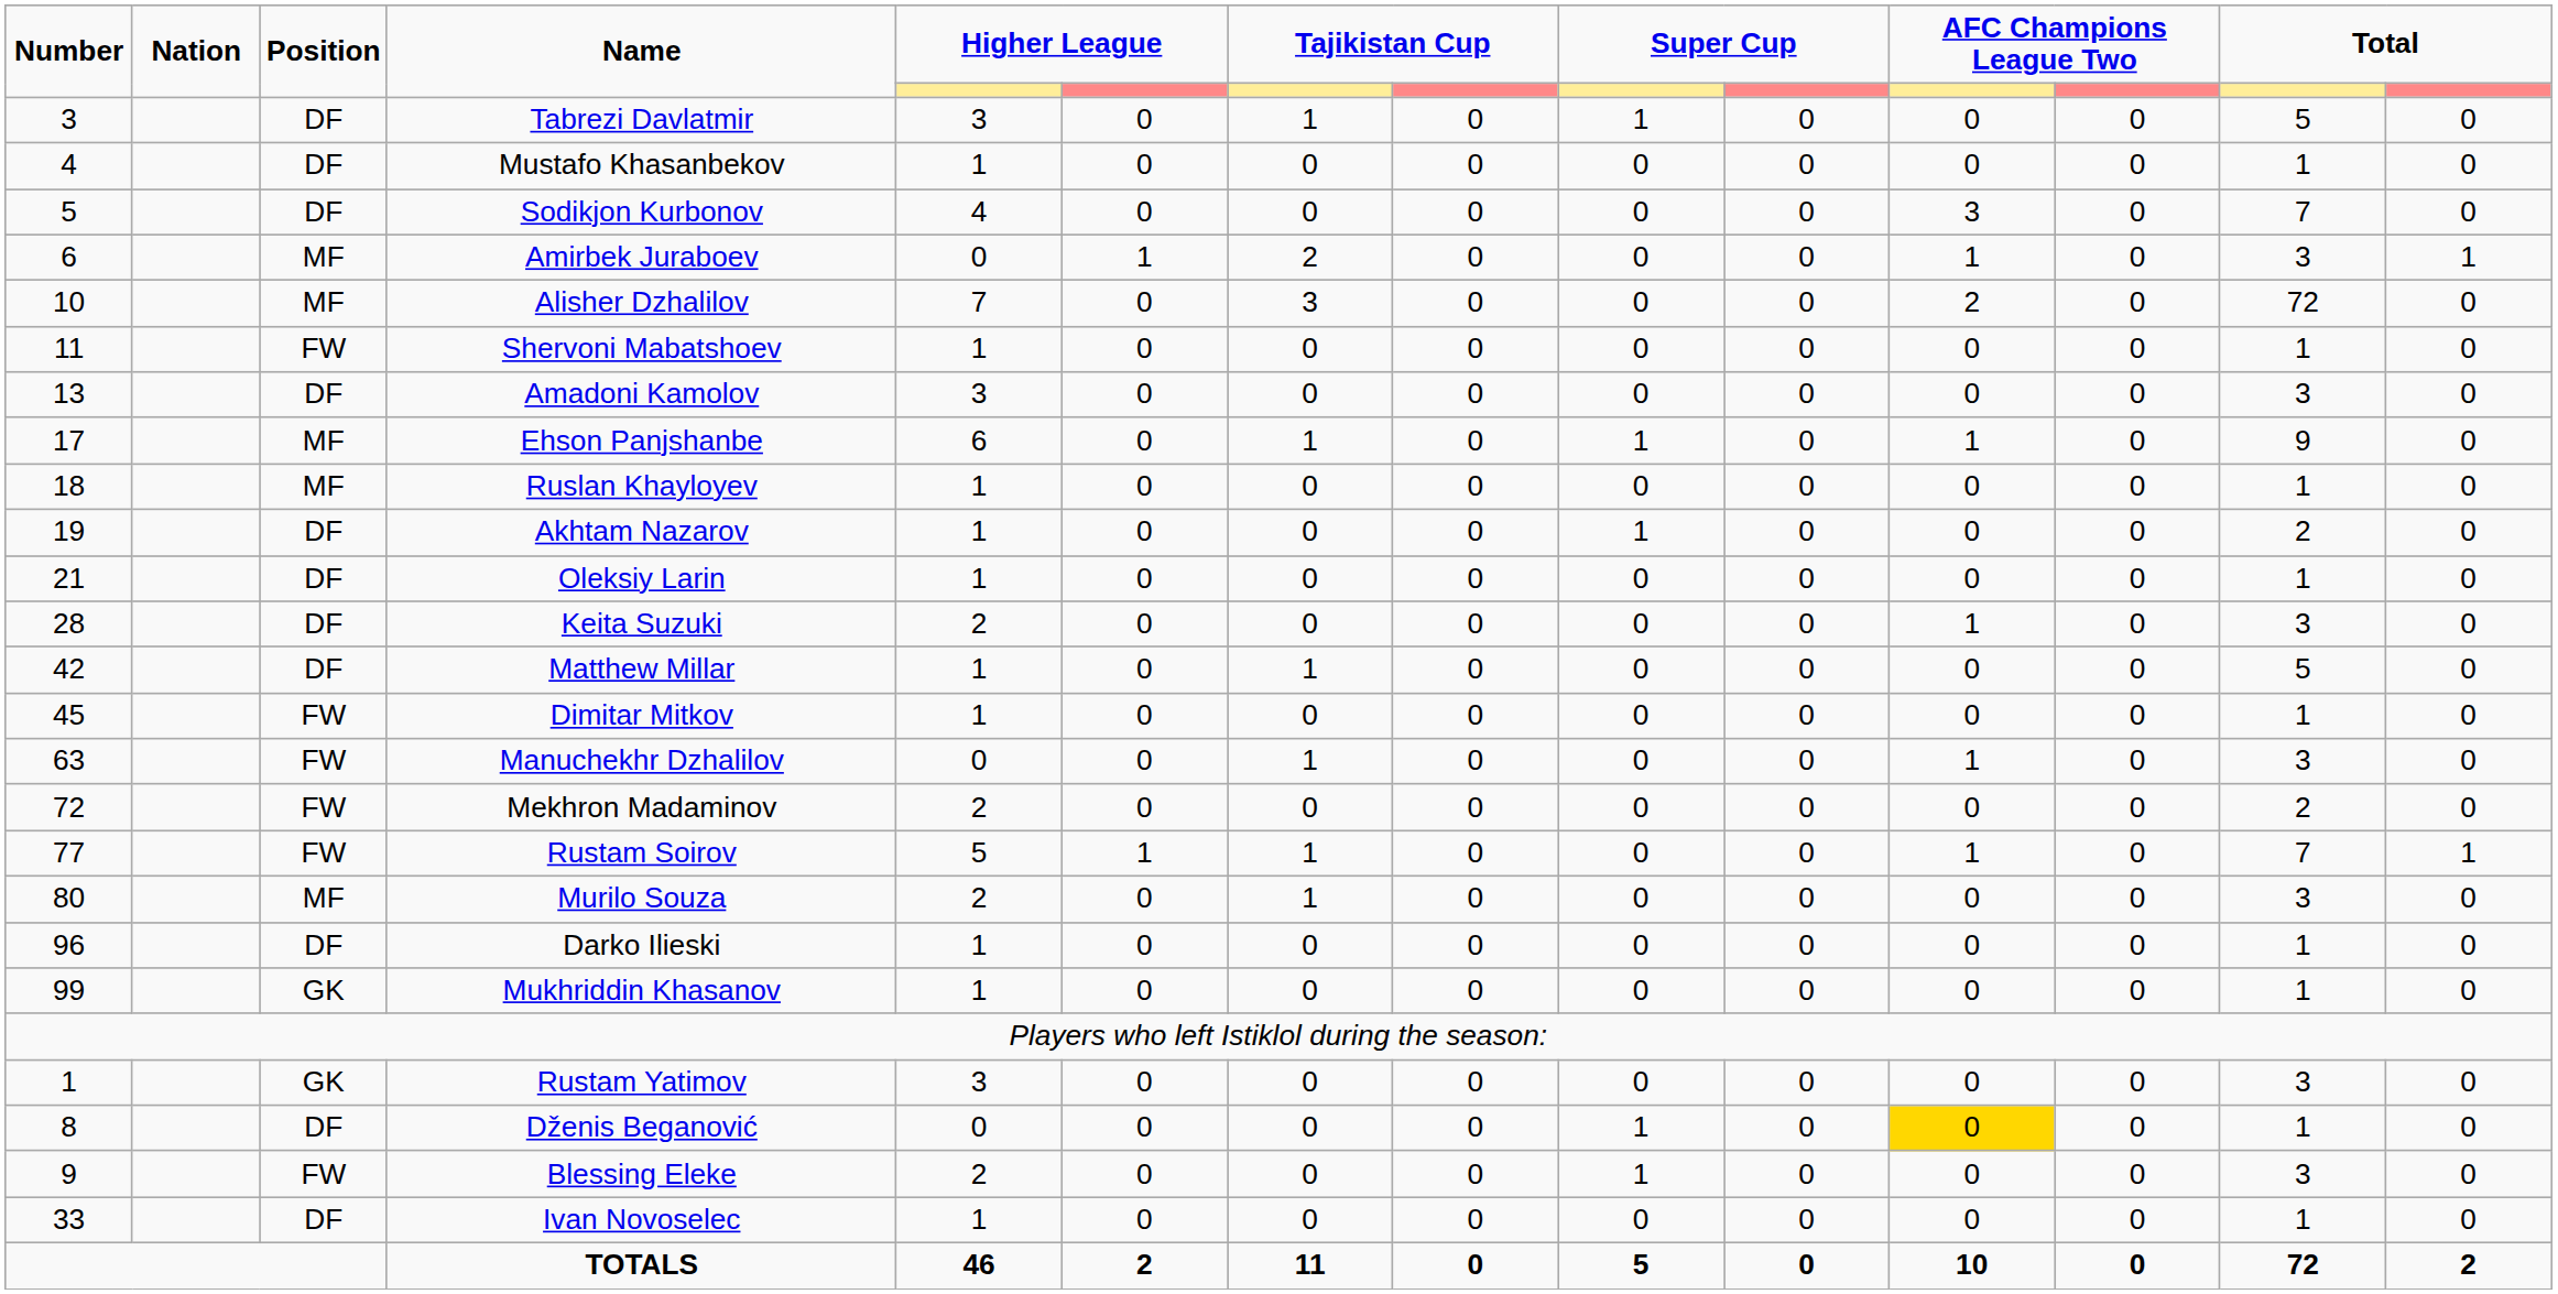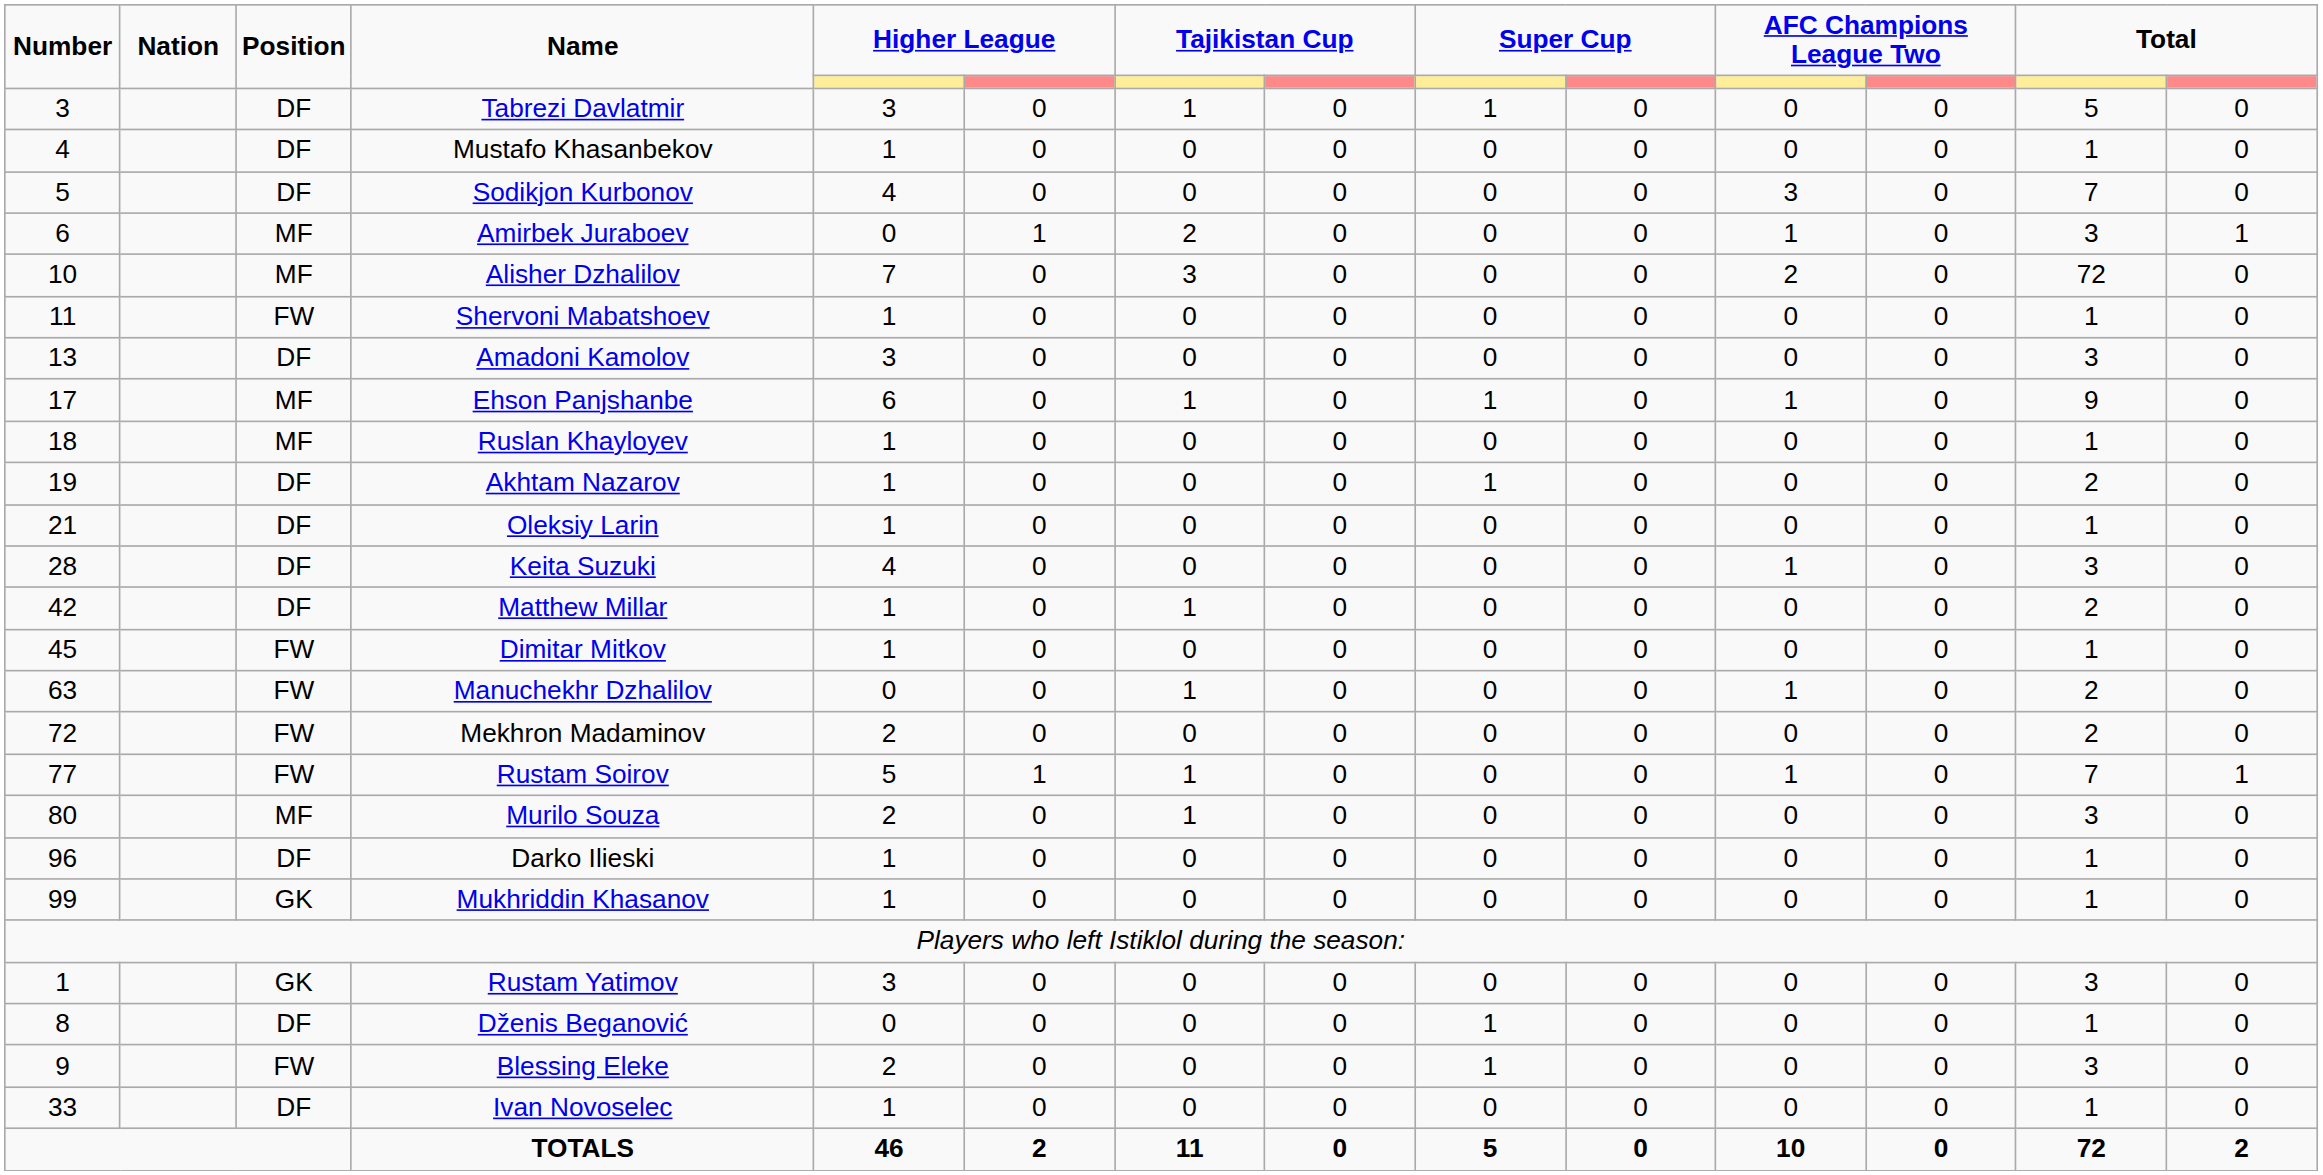Keita Suzuki | column 5: 2 -> 4
Matthew Millar | column 13: 5 -> 2
Manuchekhr Dzhalilov | column 13: 3 -> 2
Dženis Beganović | column 11: gold background -> no background
